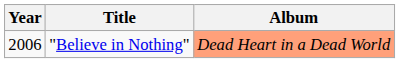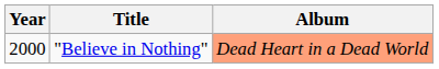"Believe in Nothing" | Year: 2006 -> 2000
